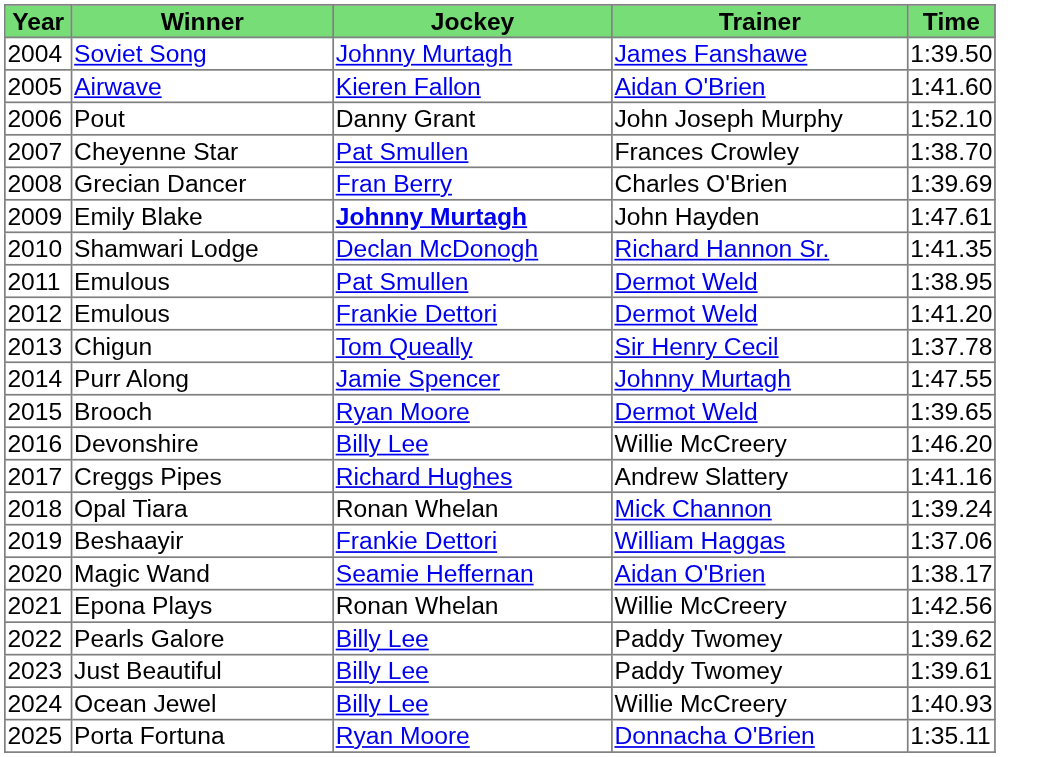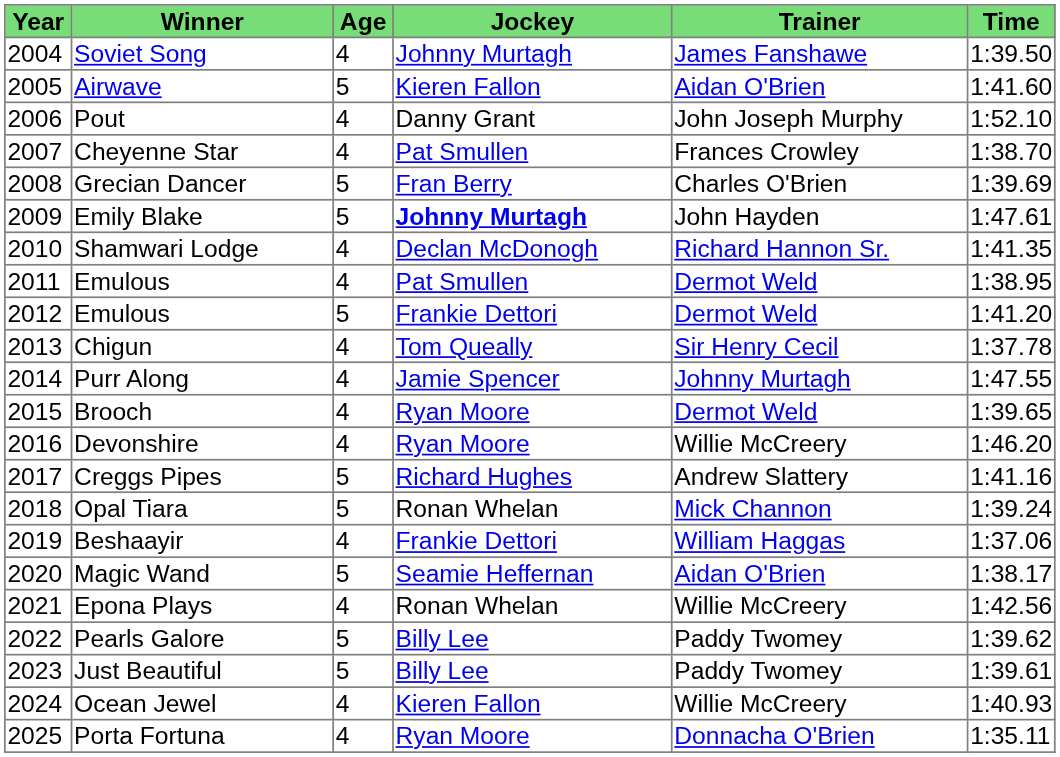+ column: Age | 4 | 5 | 4 | 4 | 5 | 5 | 4 | 4 | 5 | 4 | 4 | 4 | 4 | 5 | 5 | 4 | 5 | 4 | 5 | 5 | 4 | 4
Devonshire | Jockey: Billy Lee -> Ryan Moore
Ocean Jewel | Jockey: Billy Lee -> Kieren Fallon
